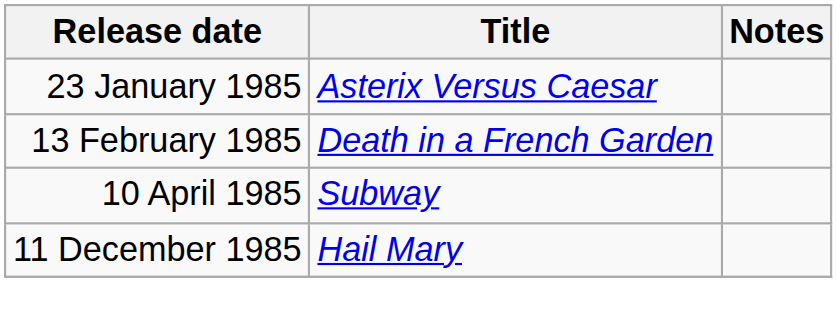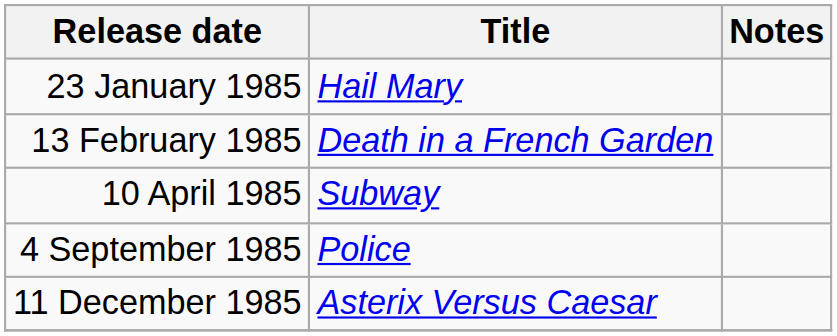23 January 1985 | Title: Asterix Versus Caesar -> Hail Mary
+ row: 4 September 1985 | Police
11 December 1985 | Title: Hail Mary -> Asterix Versus Caesar
